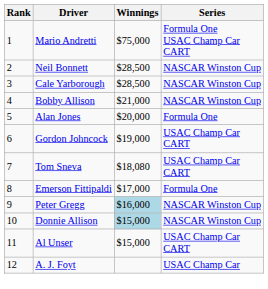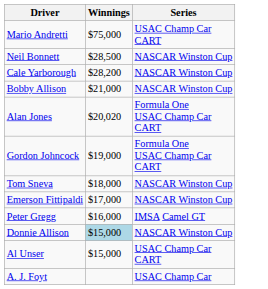- column: Rank | 1 | 2 | 3 | 4 | 5 | 6 | 7 | 8 | 9 | 10 | 11 | 12
Mario Andretti | Series: Formula One USAC Champ Car CART -> USAC Champ Car CART
Cale Yarborough | Winnings: $28,500 -> $28,200
Alan Jones | Winnings: $20,000 -> $20,020
Alan Jones | Series: Formula One -> Formula One USAC Champ Car CART
Gordon Johncock | Series: USAC Champ Car CART -> Formula One USAC Champ Car CART
Tom Sneva | Winnings: $18,080 -> $18,000
Tom Sneva | Series: USAC Champ Car CART -> NASCAR Winston Cup
Emerson Fittipaldi | Series: Formula One -> NASCAR Winston Cup
Peter Gregg | Winnings: lightblue background -> no background
Peter Gregg | Series: NASCAR Winston Cup -> IMSA Camel GT
